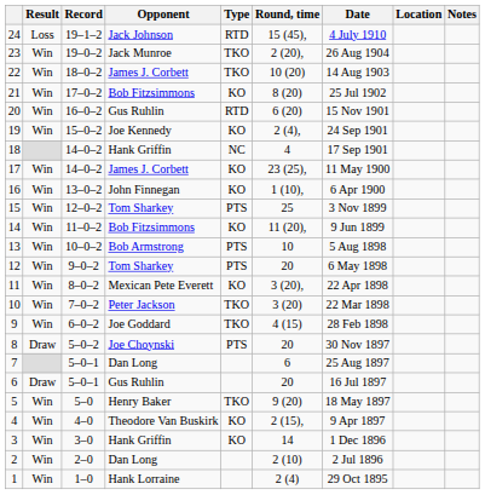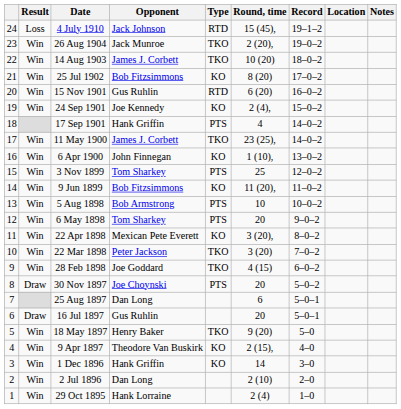columns swapped: Record <-> Date
18 | Type: NC -> PTS
17 | Type: KO -> TKO
